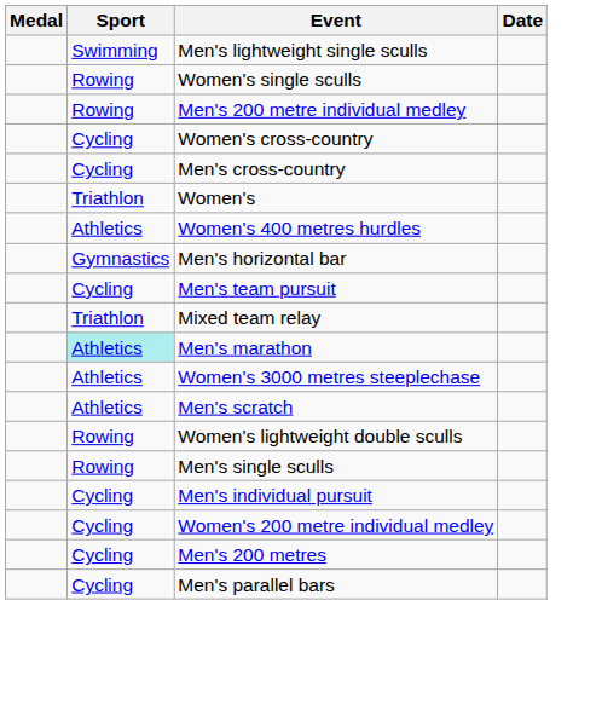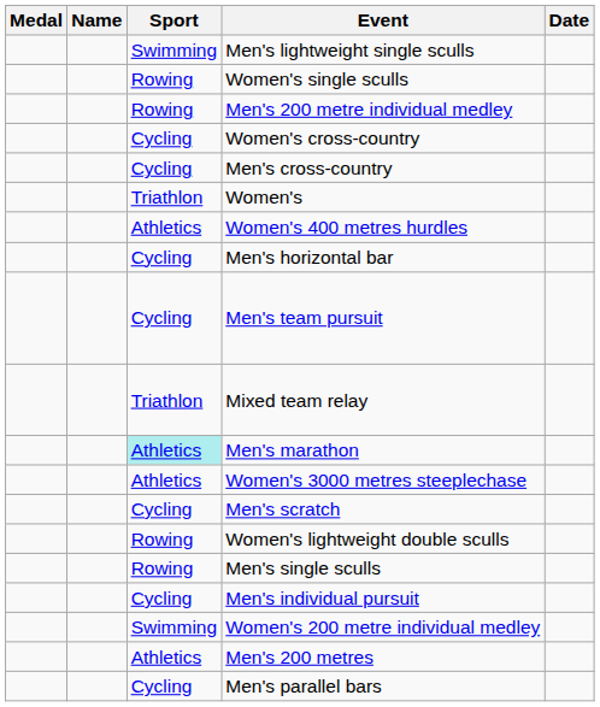+ column: Name
Men's horizontal bar | Sport: Gymnastics -> Cycling
Men's scratch | Sport: Athletics -> Cycling
Women's 200 metre individual medley | Sport: Cycling -> Swimming
Men's 200 metres | Sport: Cycling -> Athletics
